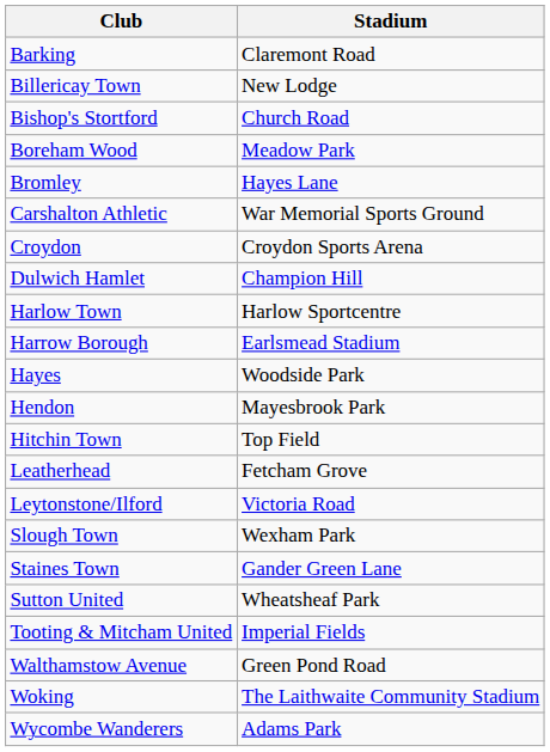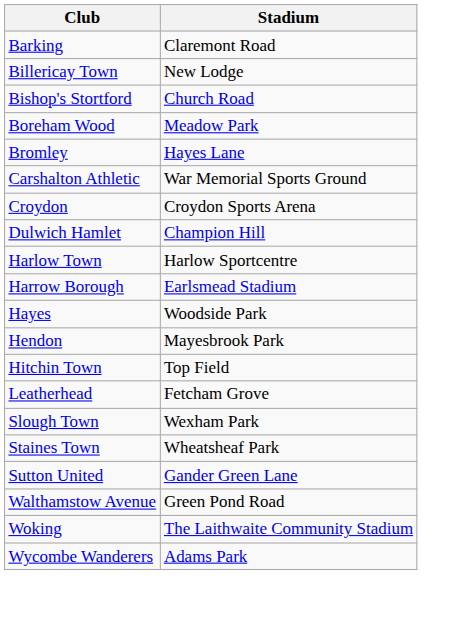- row: Leytonstone/Ilford | Victoria Road
Staines Town | Stadium: Gander Green Lane -> Wheatsheaf Park
Sutton United | Stadium: Wheatsheaf Park -> Gander Green Lane
- row: Tooting & Mitcham United | Imperial Fields
